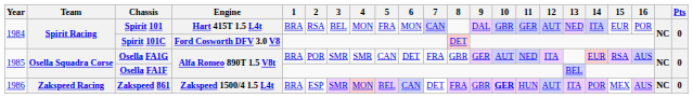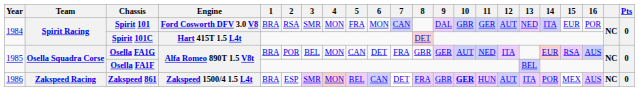Spirit 101 | Engine: Hart 415T 1.5 L4t -> Ford Cosworth DFV 3.0 V8
Spirit 101 | 3: BEL -> SMR
Spirit 101C | Engine: Ford Cosworth DFV 3.0 V8 -> Hart 415T 1.5 L4t
Osella FA1G | 3: SMR -> BEL
Osella FA1G | 4: SMR -> MON
